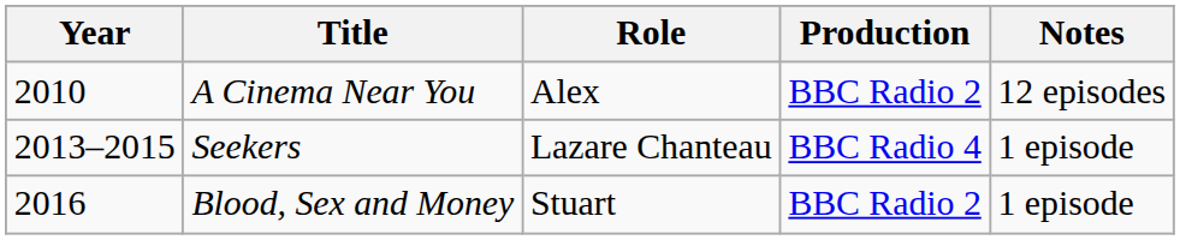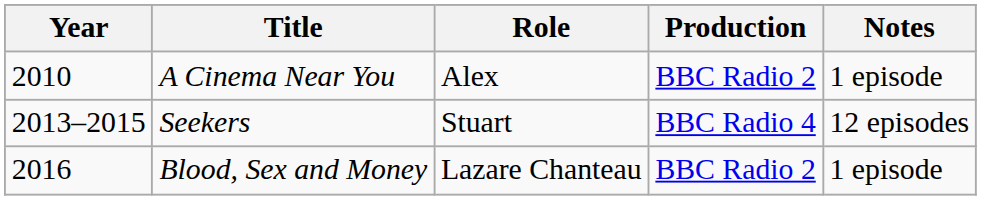A Cinema Near You | Notes: 12 episodes -> 1 episode
Seekers | Role: Lazare Chanteau -> Stuart
Seekers | Notes: 1 episode -> 12 episodes
Blood, Sex and Money | Role: Stuart -> Lazare Chanteau
